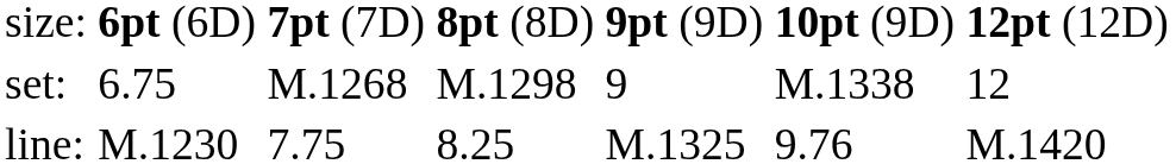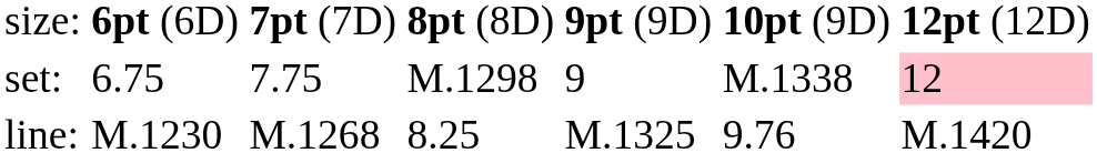set: | column 3: M.1268 -> 7.75
set: | column 7: no background -> pink background
line: | column 3: 7.75 -> M.1268
